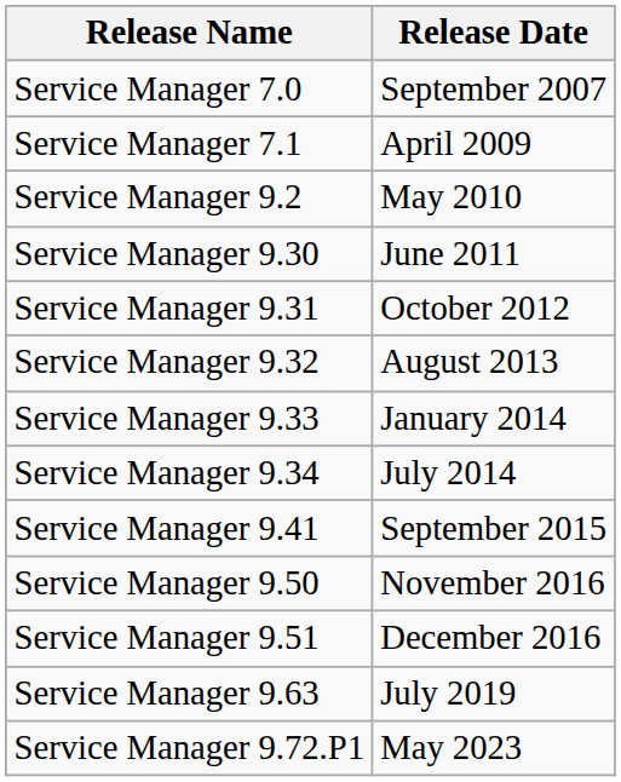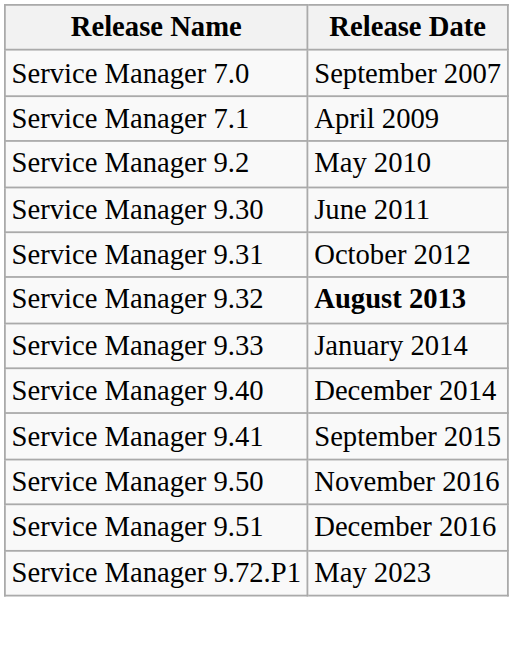Service Manager 9.32 | Release Date: normal -> bold
- row: Service Manager 9.34 | July 2014
+ row: Service Manager 9.40 | December 2014
- row: Service Manager 9.63 | July 2019
